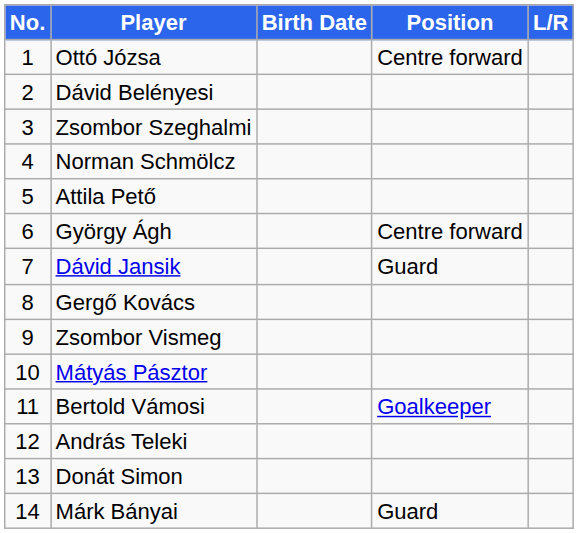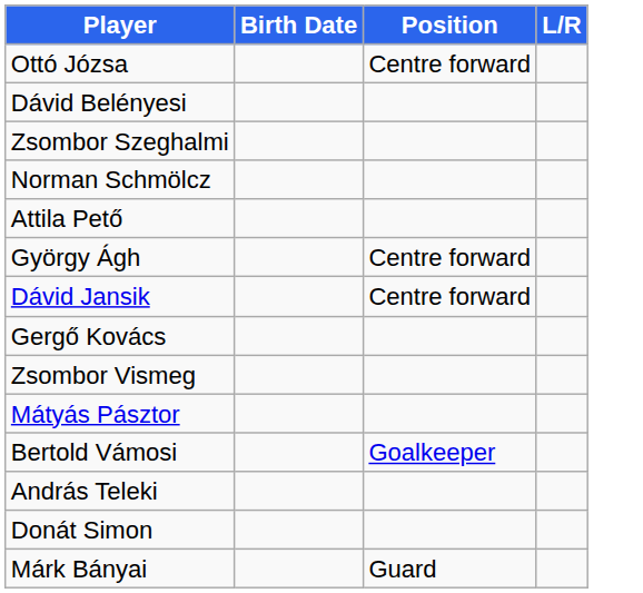- column: No. | 1 | 2 | 3 | 4 | 5 | 6 | 7 | 8 | 9 | 10 | 11 | 12 | 13 | 14
Dávid Jansik | Position: Guard -> Centre forward
